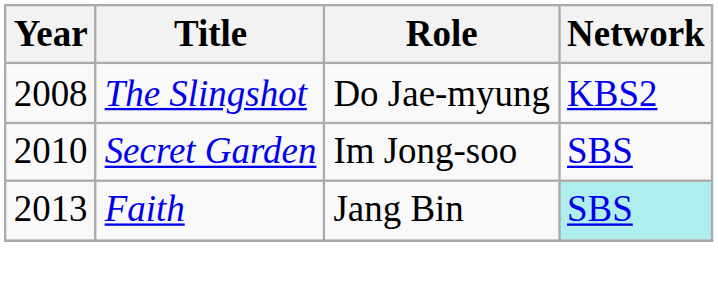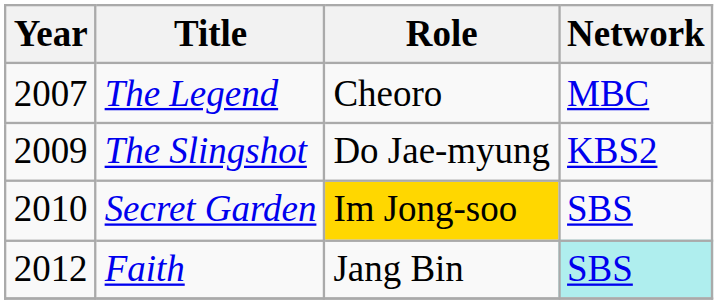+ row: 2007 | The Legend | Cheoro | MBC
The Slingshot | Year: 2008 -> 2009
Secret Garden | Role: no background -> gold background
Faith | Year: 2013 -> 2012
